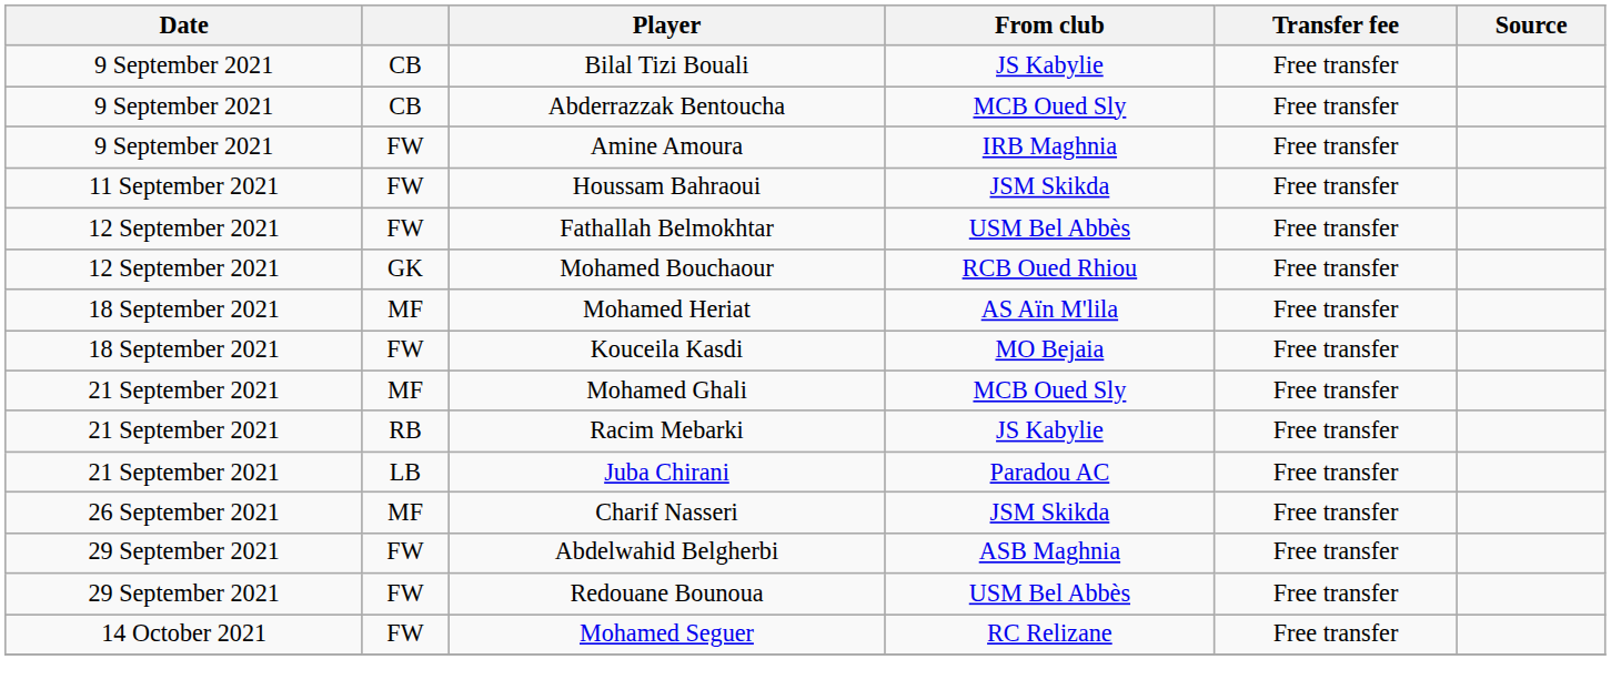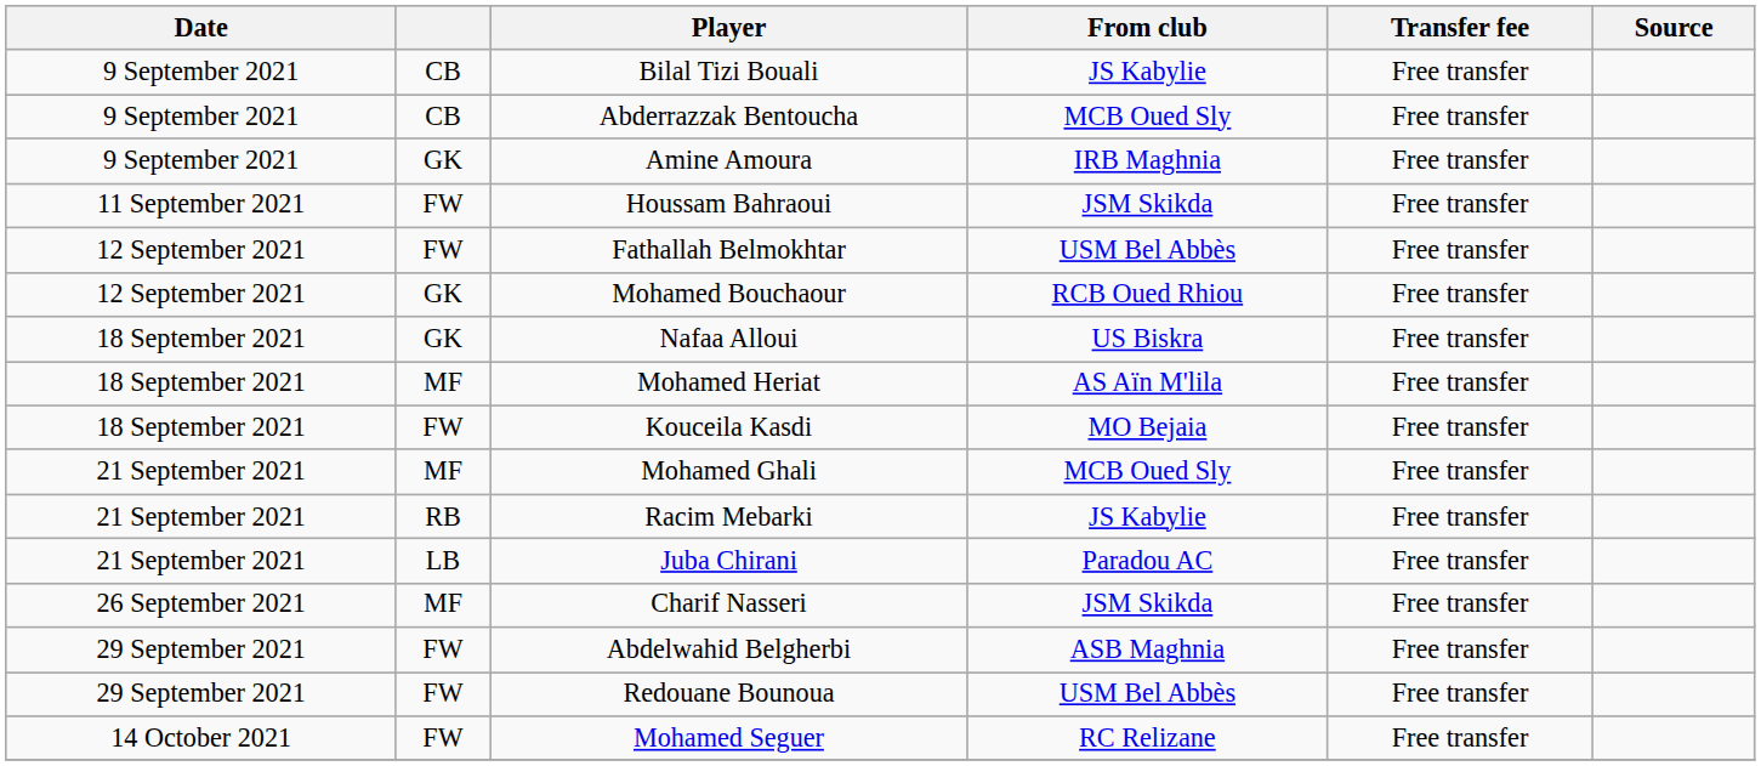Amine Amoura | column 2: FW -> GK
+ row: 18 September 2021 | GK | Nafaa Alloui | US Biskra | Free transfer
